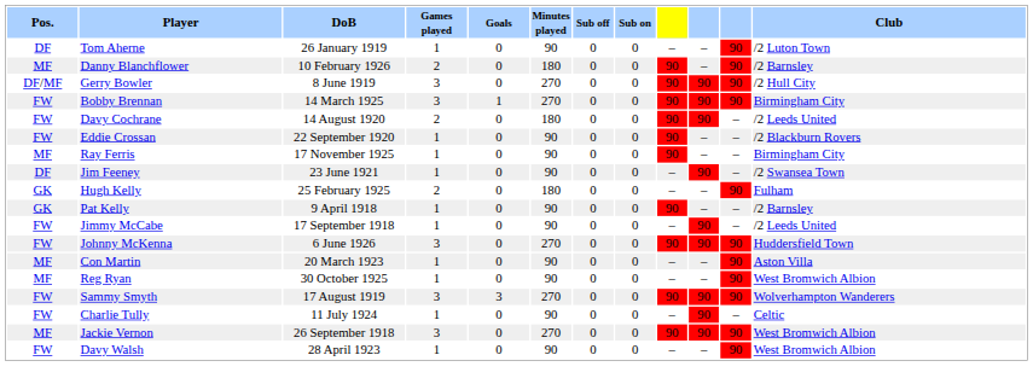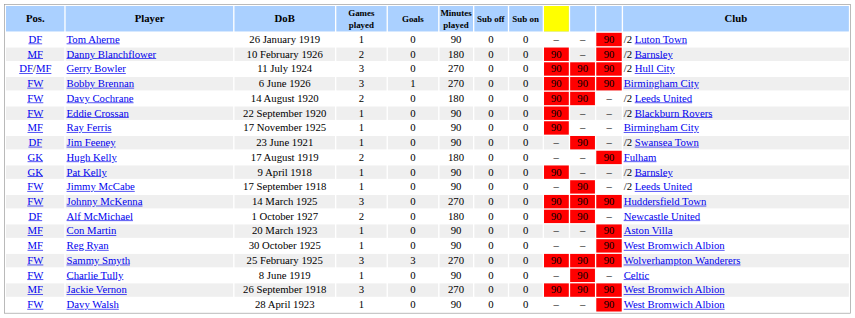Gerry Bowler | DoB: 8 June 1919 -> 11 July 1924
Bobby Brennan | DoB: 14 March 1925 -> 6 June 1926
Hugh Kelly | DoB: 25 February 1925 -> 17 August 1919
Johnny McKenna | DoB: 6 June 1926 -> 14 March 1925
+ row: DF | Alf McMichael | 1 October 1927 | 2 | 0 | 180 | 0 | 0 | 90 | 90 | – | Newcastle United
Sammy Smyth | DoB: 17 August 1919 -> 25 February 1925
Charlie Tully | DoB: 11 July 1924 -> 8 June 1919
